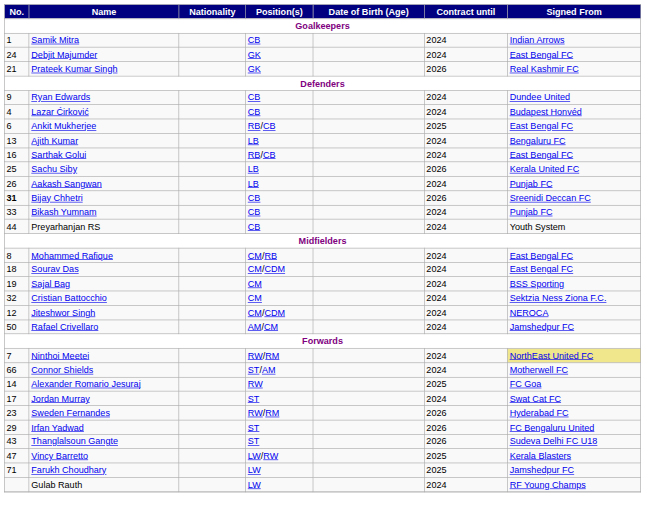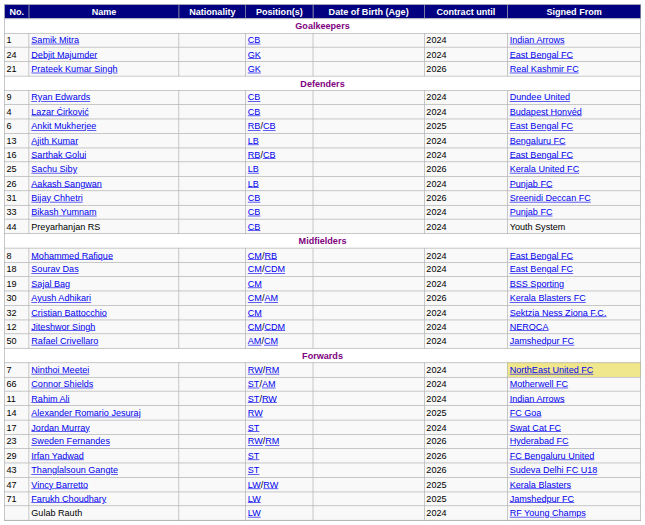Bijay Chhetri | No.: bold -> normal
+ row: 30 | Ayush Adhikari | CM/AM | 2026 | Kerala Blasters FC
+ row: 11 | Rahim Ali | ST/RW | 2024 | Indian Arrows
